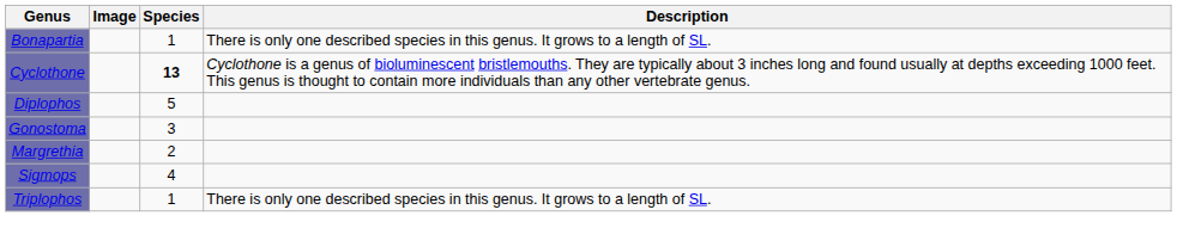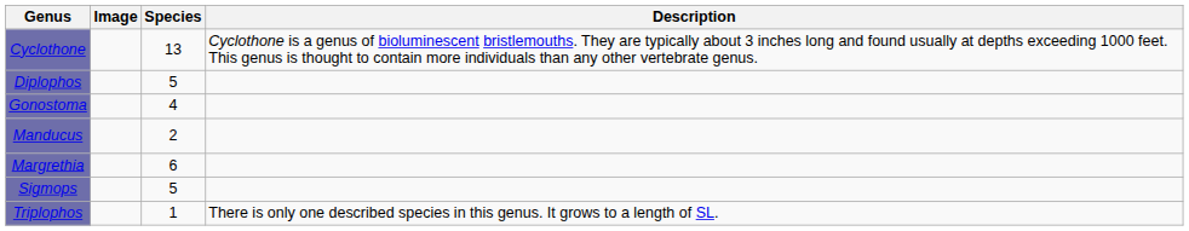- row: Bonapartia | 1 | There is only one described species in this genus. It grows to a length of SL.
Cyclothone | Species: bold -> normal
Gonostoma | Species: 3 -> 4
+ row: Manducus | 2
Margrethia | Species: 2 -> 6
Sigmops | Species: 4 -> 5
